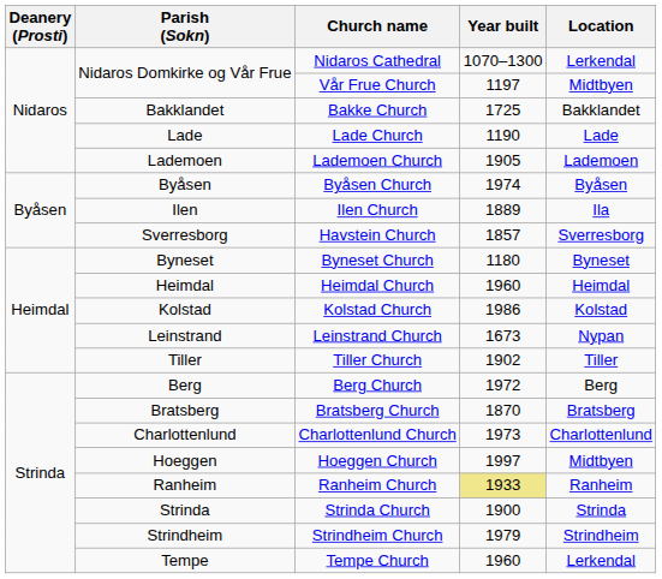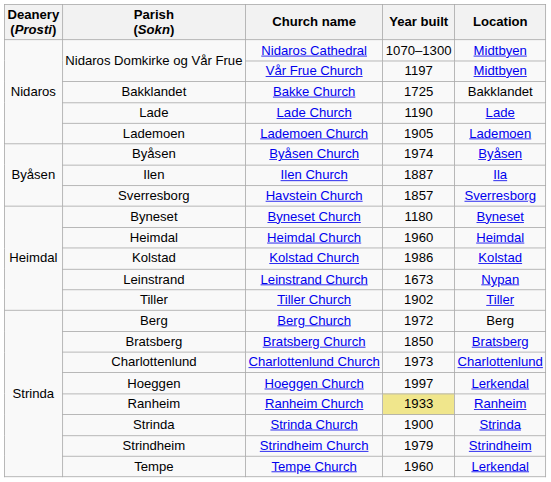Nidaros Cathedral | Location: Lerkendal -> Midtbyen
Ilen Church | Year built: 1889 -> 1887
Bratsberg Church | Year built: 1870 -> 1850
Hoeggen Church | Location: Midtbyen -> Lerkendal
